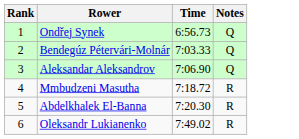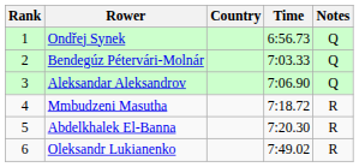+ column: Country
